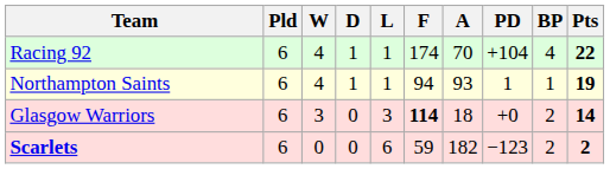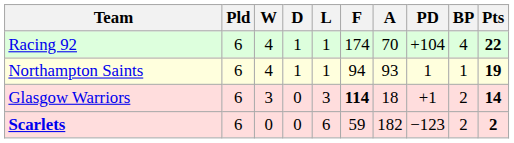Glasgow Warriors | PD: +0 -> +1
